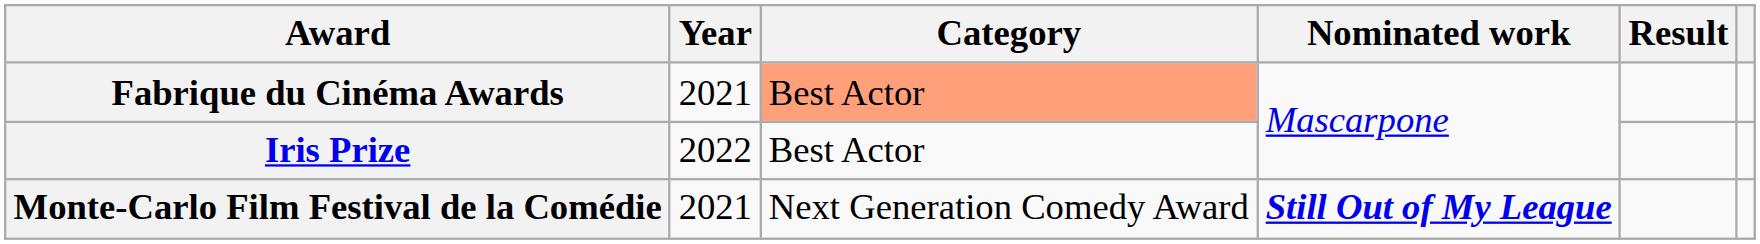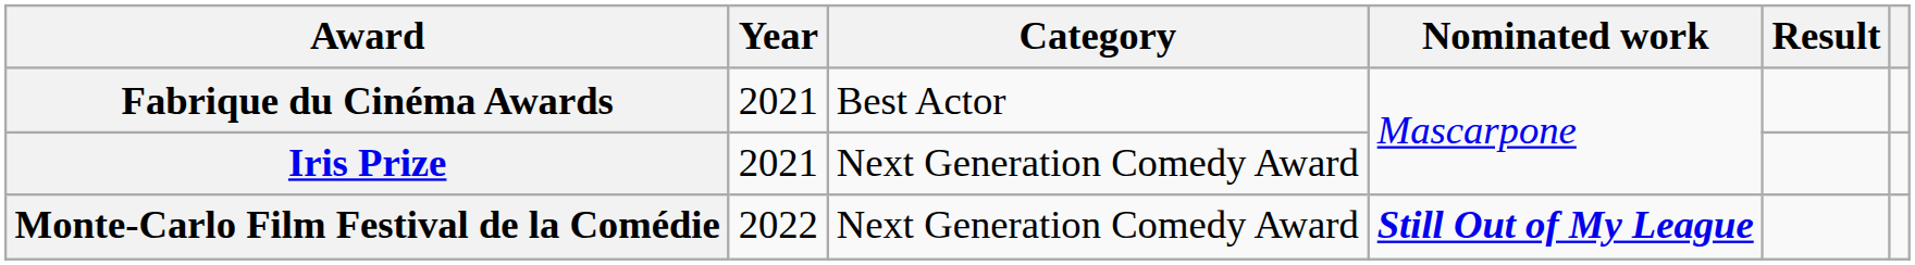Fabrique du Cinéma Awards | Category: lightsalmon background -> no background
Iris Prize | Year: 2022 -> 2021
Iris Prize | Category: Best Actor -> Next Generation Comedy Award
Monte-Carlo Film Festival de la Comédie | Year: 2021 -> 2022
